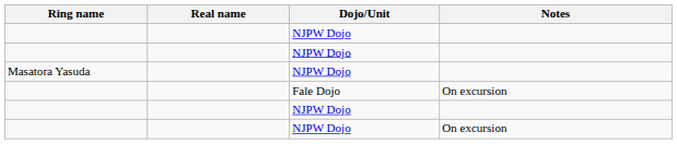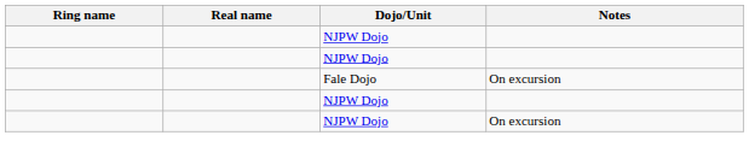- row: Masatora Yasuda | NJPW Dojo
